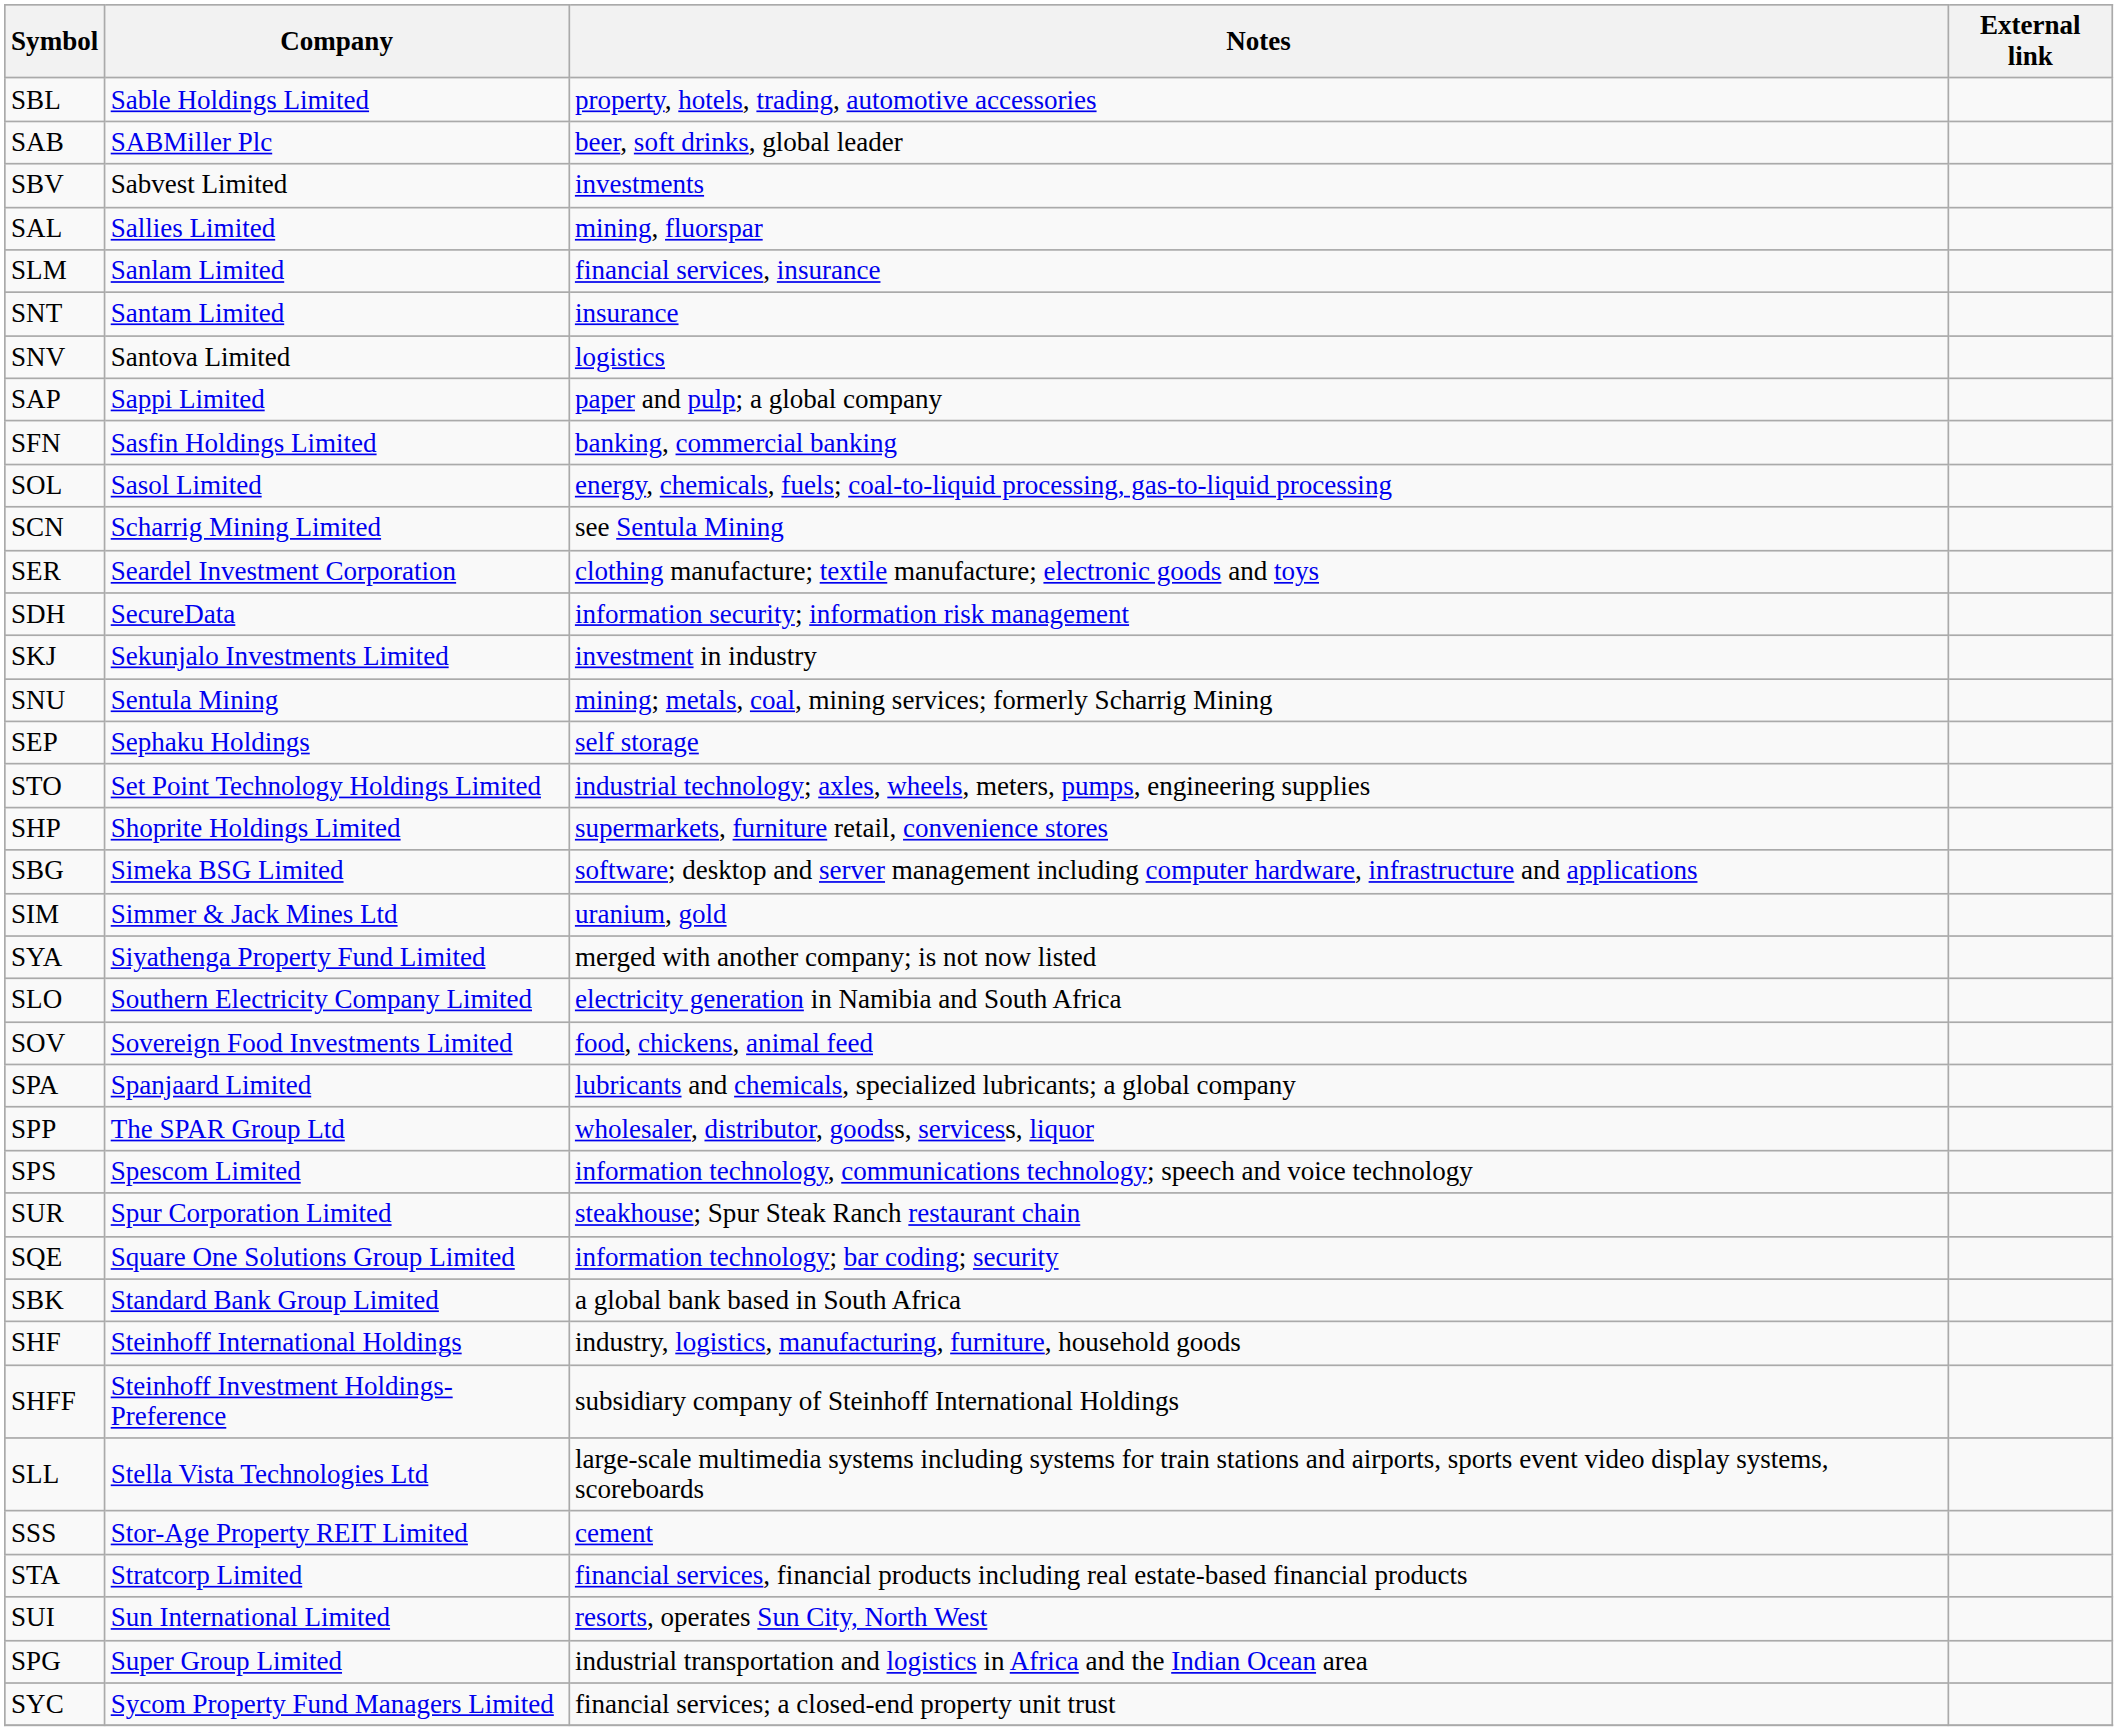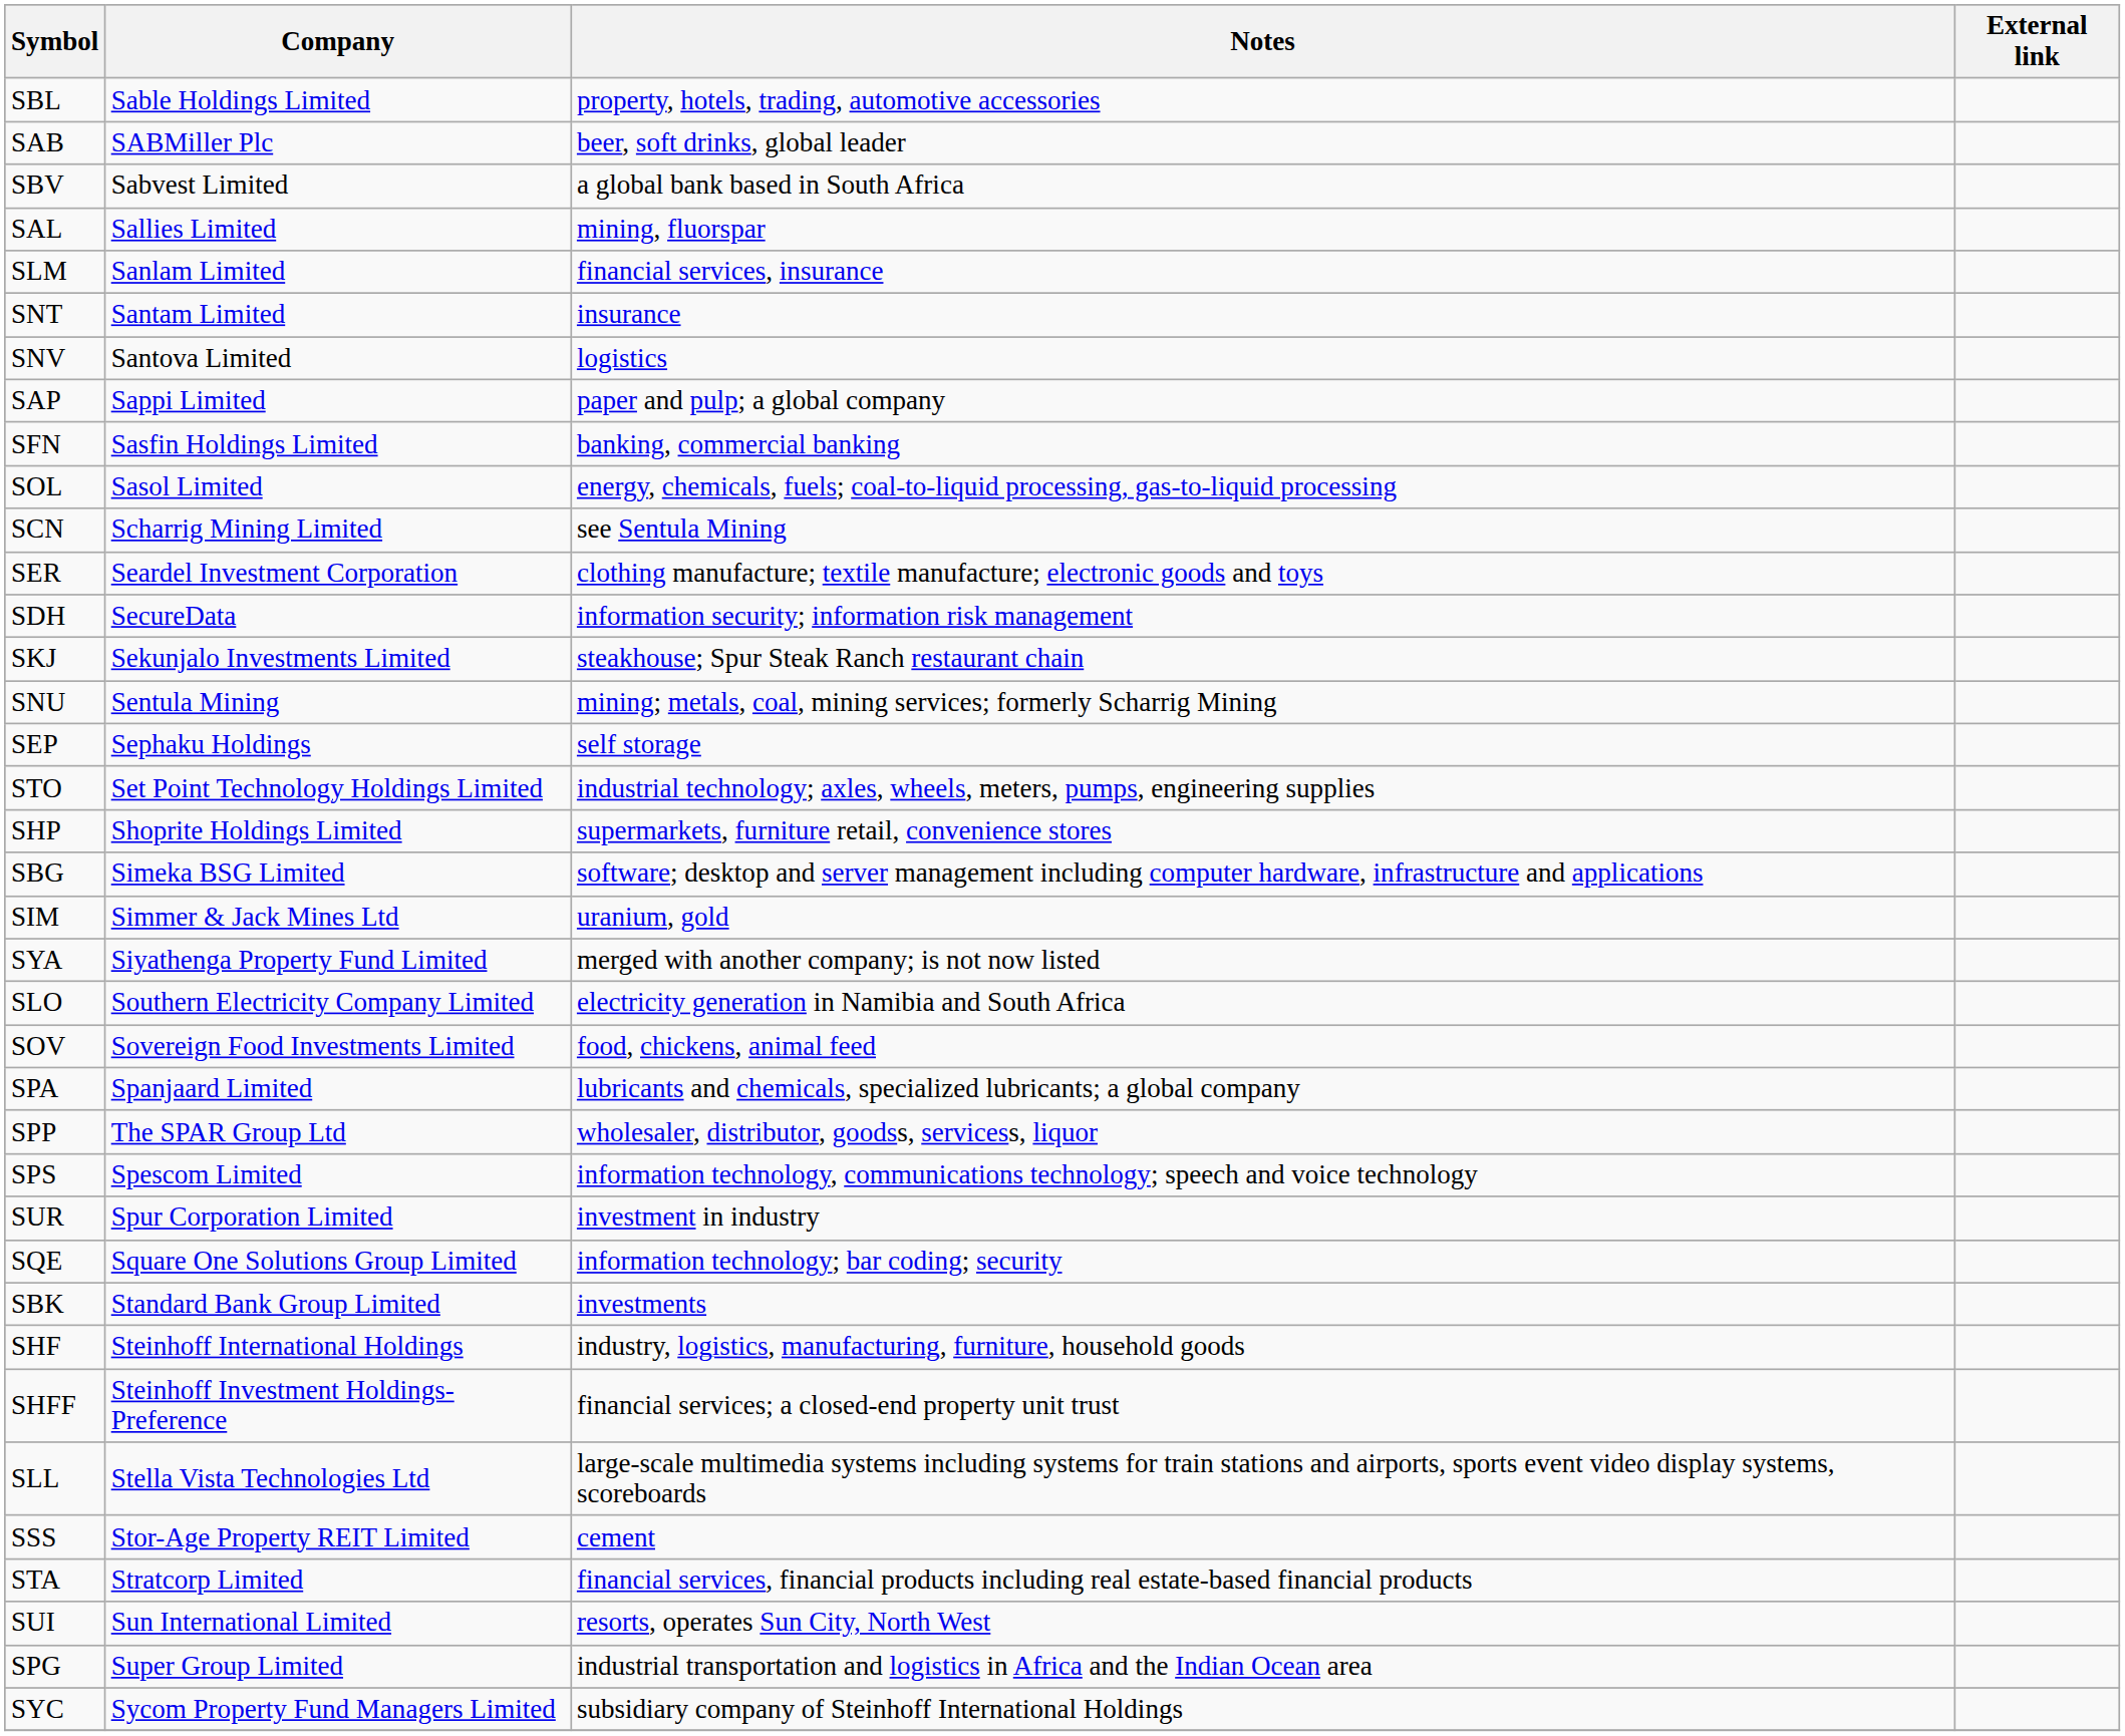SBV | Notes: investments -> a global bank based in South Africa
SKJ | Notes: investment in industry -> steakhouse; Spur Steak Ranch restaurant chain
SUR | Notes: steakhouse; Spur Steak Ranch restaurant chain -> investment in industry
SBK | Notes: a global bank based in South Africa -> investments
SHFF | Notes: subsidiary company of Steinhoff International Holdings -> financial services; a closed-end property unit trust
SYC | Notes: financial services; a closed-end property unit trust -> subsidiary company of Steinhoff International Holdings
